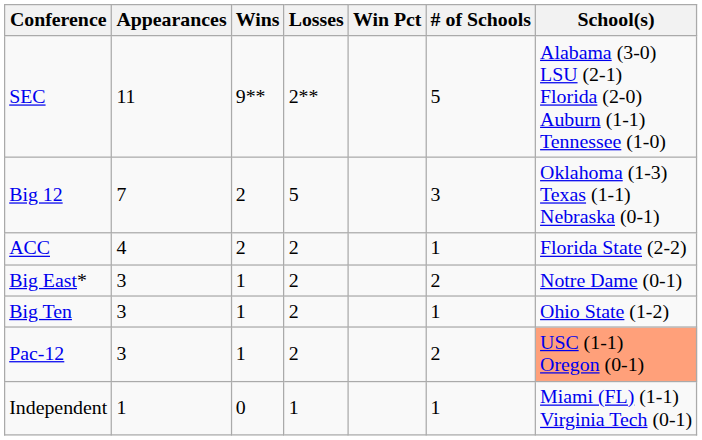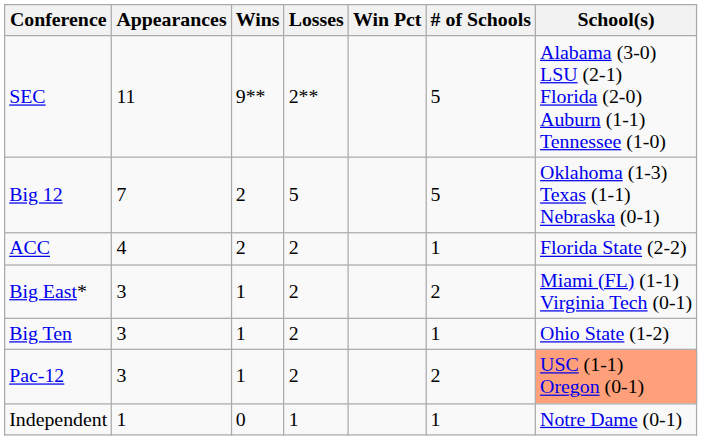Big 12 | # of Schools: 3 -> 5
Big East* | School(s): Notre Dame (0-1) -> Miami (FL) (1-1) Virginia Tech (0-1)
Independent | School(s): Miami (FL) (1-1) Virginia Tech (0-1) -> Notre Dame (0-1)
